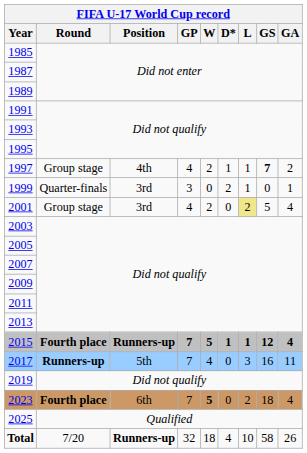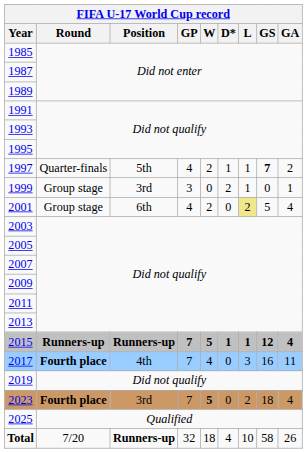1997 | Round: Group stage -> Quarter-finals
1997 | Position: 4th -> 5th
1999 | Round: Quarter-finals -> Group stage
2001 | Position: 3rd -> 6th
2015 | Round: Fourth place -> Runners-up
2017 | Round: Runners-up -> Fourth place
2017 | Position: 5th -> 4th
2023 | Position: 6th -> 3rd
